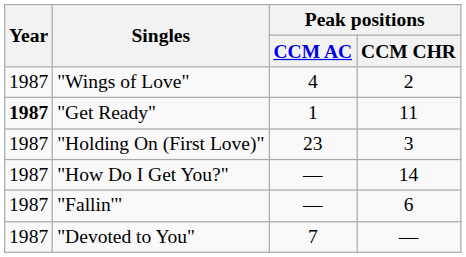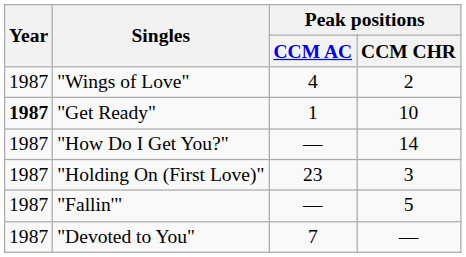"Get Ready" | Peak positions / CCM CHR: 11 -> 10
rows swapped: "How Do I Get You?" <-> "Holding On (First Love)"
"Fallin'" | Peak positions / CCM CHR: 6 -> 5
